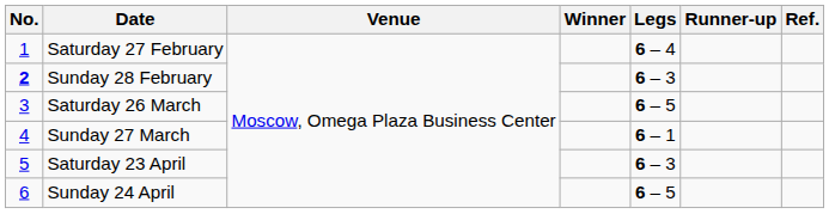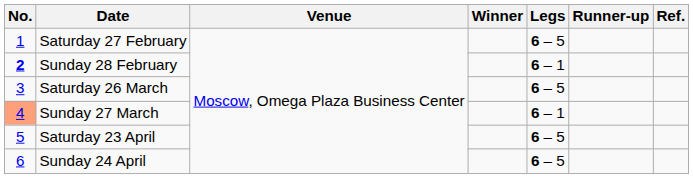Saturday 27 February | Legs: 6 – 4 -> 6 – 5
Sunday 28 February | Legs: 6 – 3 -> 6 – 1
Sunday 27 March | No.: no background -> lightsalmon background
Saturday 23 April | Legs: 6 – 3 -> 6 – 5
